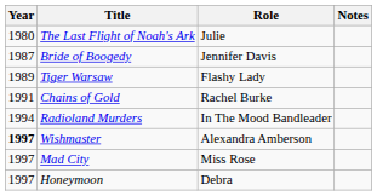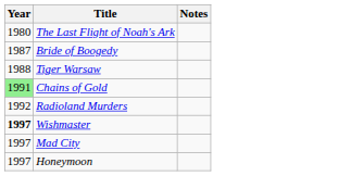- column: Role | Julie | Jennifer Davis | Flashy Lady | Rachel Burke | In The Mood Bandleader | Alexandra Amberson | Miss Rose | Debra
Tiger Warsaw | Year: 1989 -> 1988
Chains of Gold | Year: no background -> lightgreen background
Radioland Murders | Year: 1994 -> 1992
